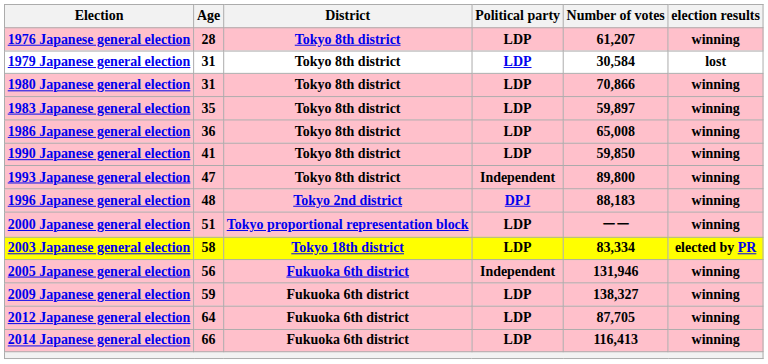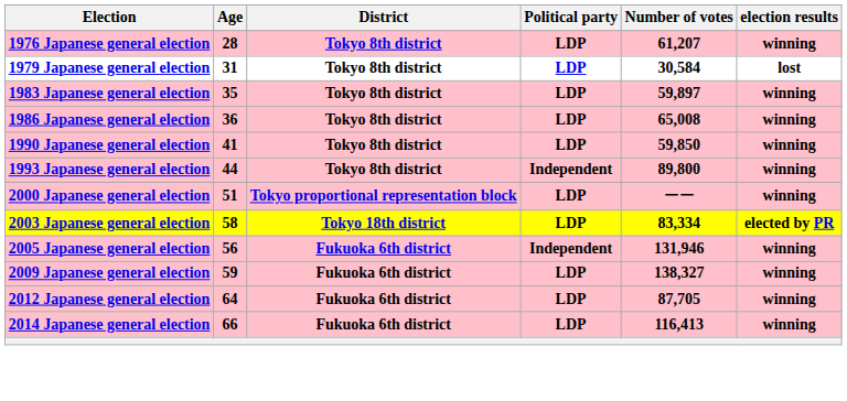- row: 1980 Japanese general election | 31 | Tokyo 8th district | LDP | 70,866 | winning
1993 Japanese general election | Age: 47 -> 44
- row: 1996 Japanese general election | 48 | Tokyo 2nd district | DPJ | 88,183 | winning
